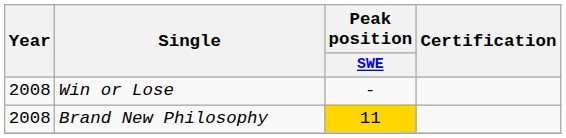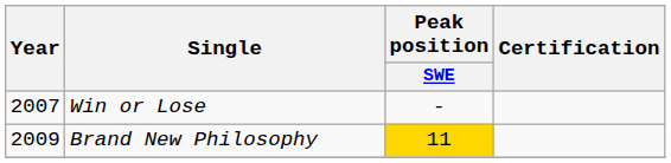Win or Lose | Year: 2008 -> 2007
Brand New Philosophy | Year: 2008 -> 2009
